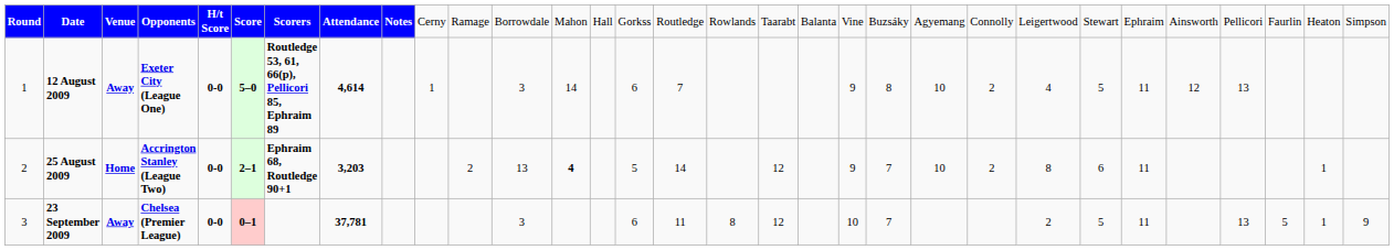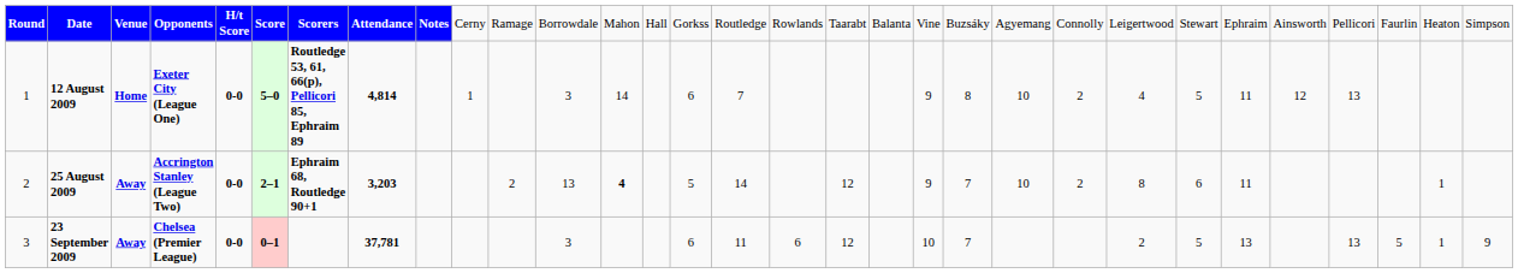12 August 2009 | column 3: Away -> Home
12 August 2009 | column 8: 4,614 -> 4,814
25 August 2009 | column 3: Home -> Away
23 September 2009 | column 17: 8 -> 6
23 September 2009 | column 26: 11 -> 13
